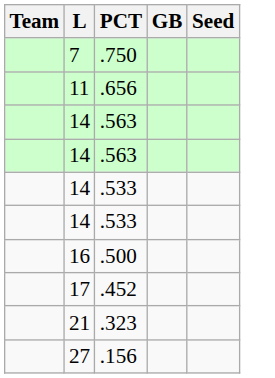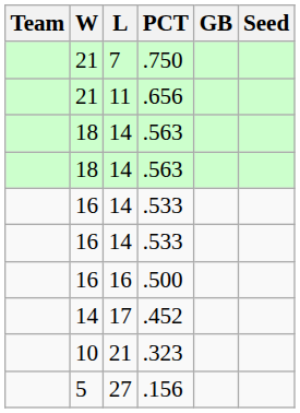+ column: W | 21 | 21 | 18 | 18 | 16 | 16 | 16 | 14 | 10 | 5
